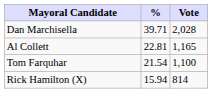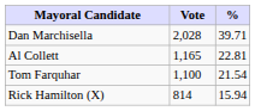columns swapped: Vote <-> %
